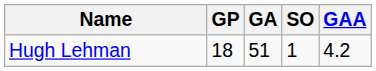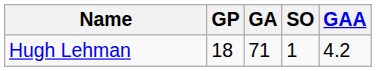Hugh Lehman | GA: 51 -> 71
